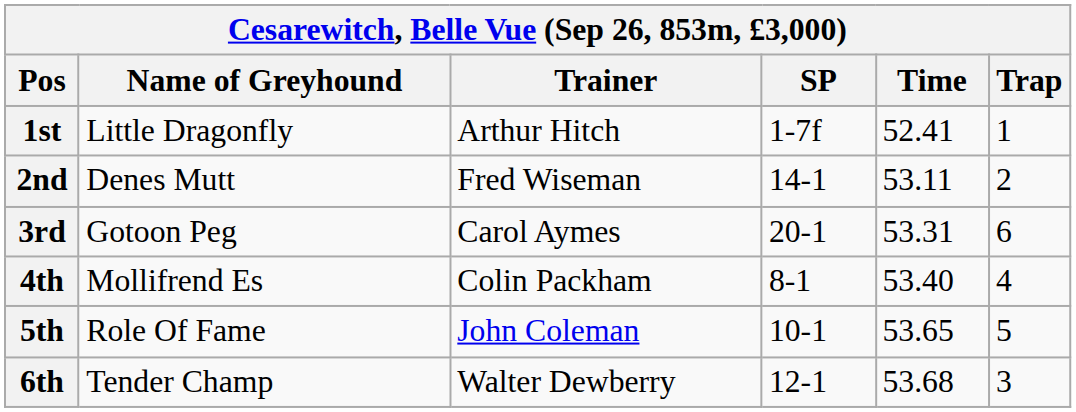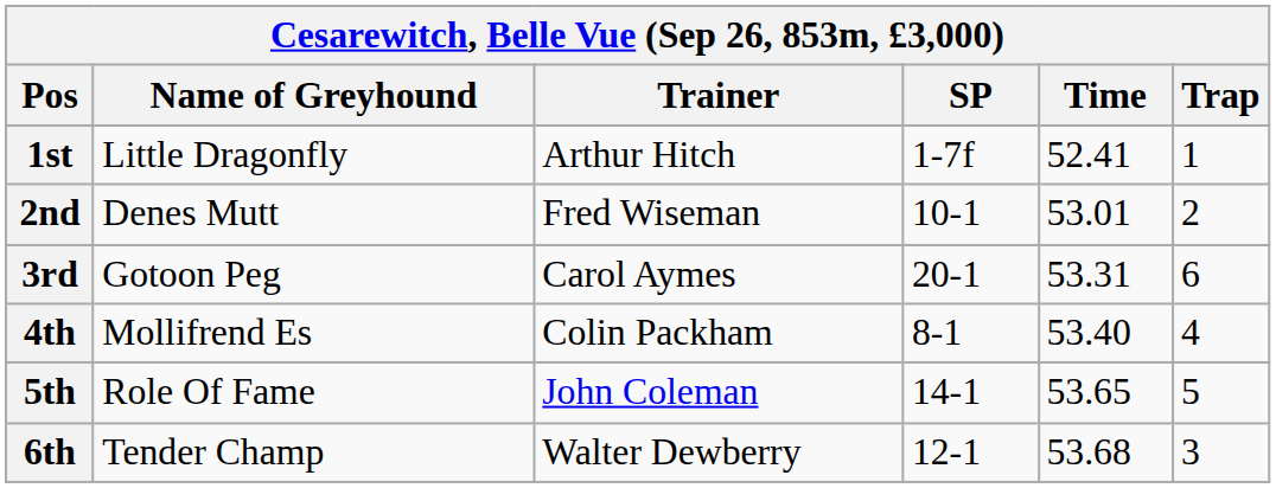2nd | SP: 14-1 -> 10-1
2nd | Time: 53.11 -> 53.01
5th | SP: 10-1 -> 14-1
